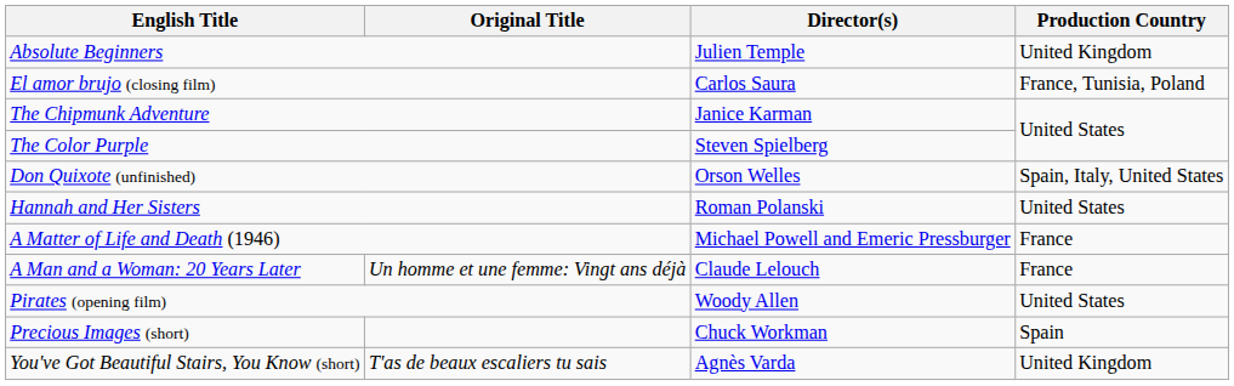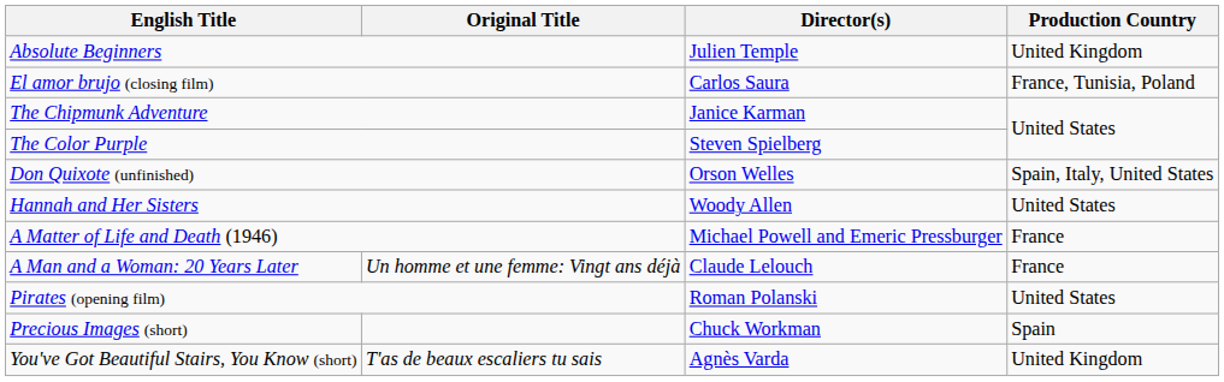Hannah and Her Sisters | Director(s): Roman Polanski -> Woody Allen
Pirates (opening film) | Director(s): Woody Allen -> Roman Polanski
